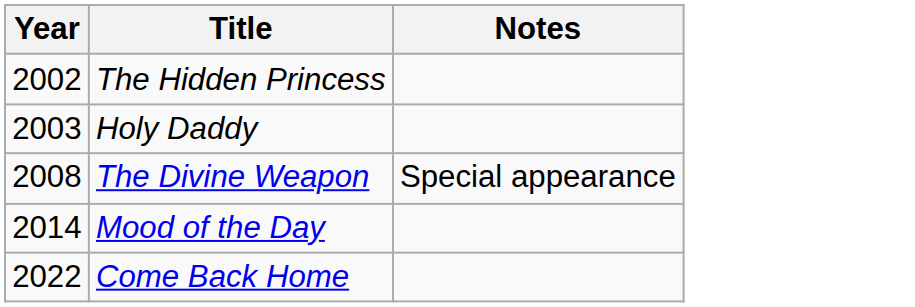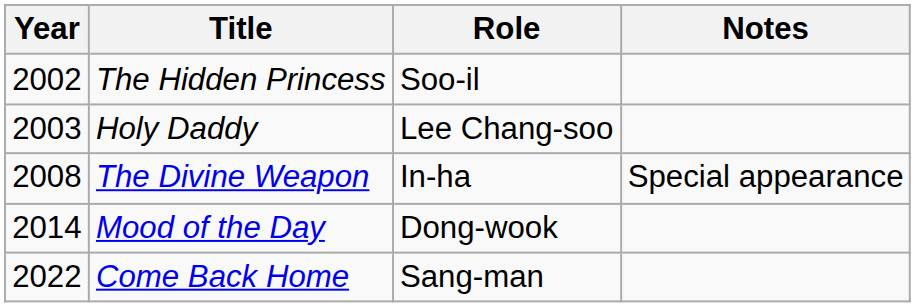+ column: Role | Soo-il | Lee Chang-soo | In-ha | Dong-wook | Sang-man
